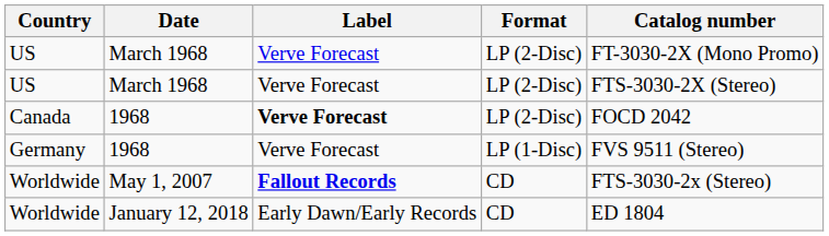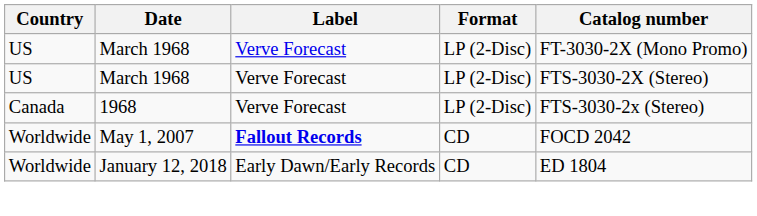Canada | Label: bold -> normal
Canada | Catalog number: FOCD 2042 -> FTS-3030-2x (Stereo)
- row: Germany | 1968 | Verve Forecast | LP (1-Disc) | FVS 9511 (Stereo)
Worldwide / May 1, 2007 | Catalog number: FTS-3030-2x (Stereo) -> FOCD 2042
